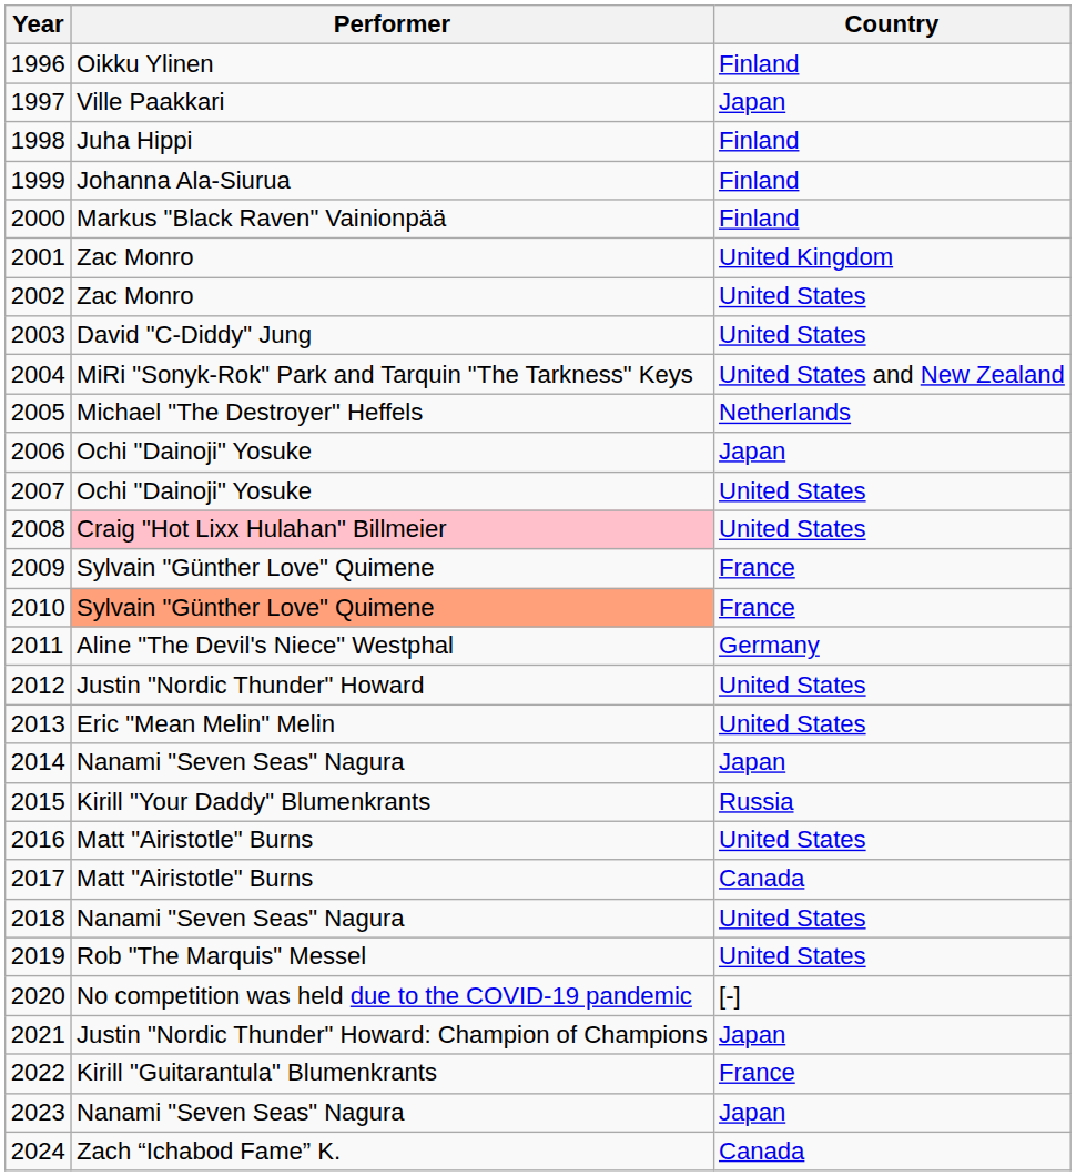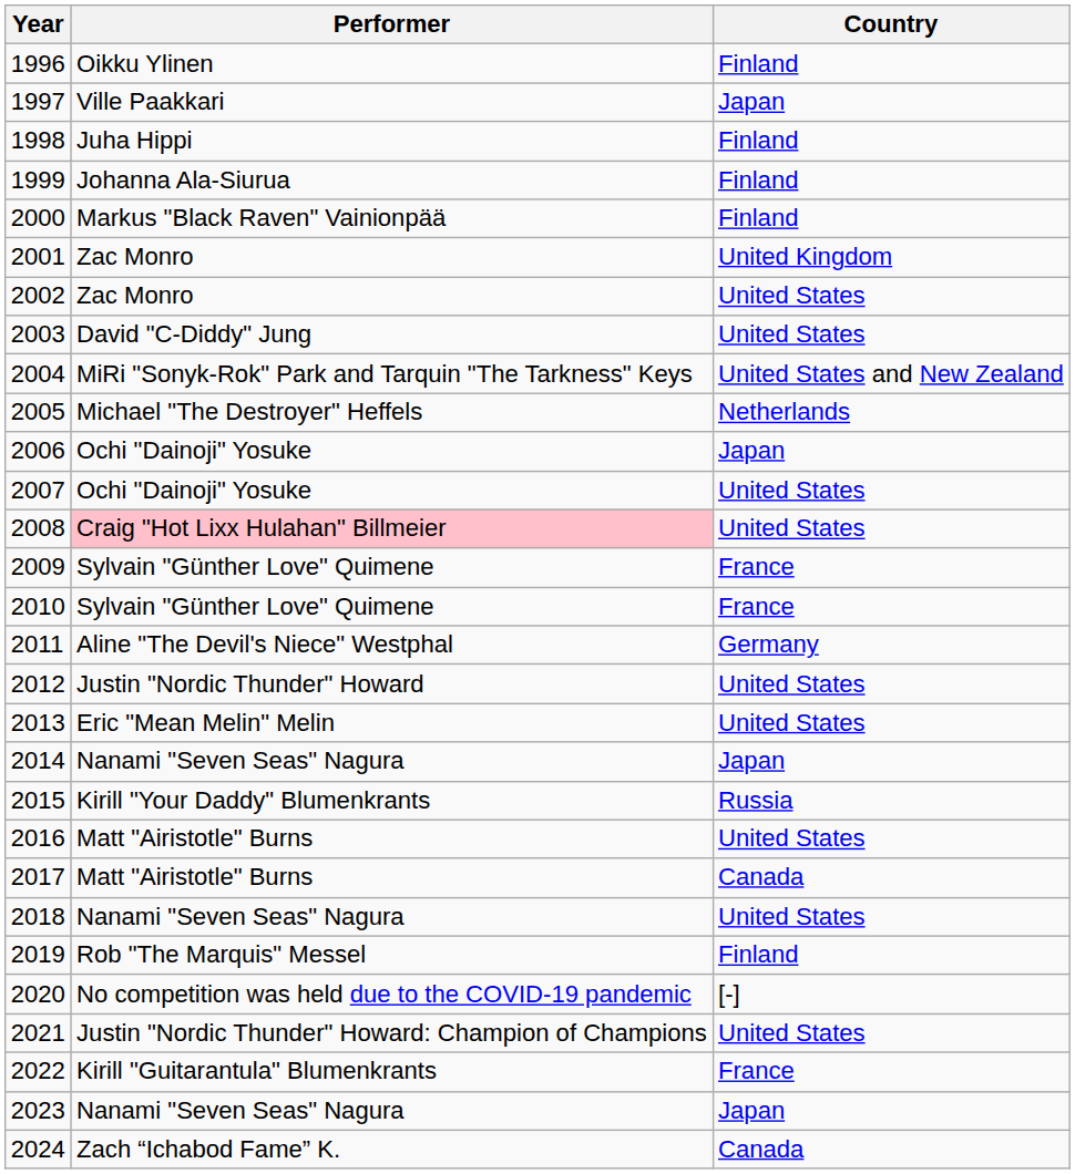2010 | Performer: lightsalmon background -> no background
2019 | Country: United States -> Finland
2021 | Country: Japan -> United States
